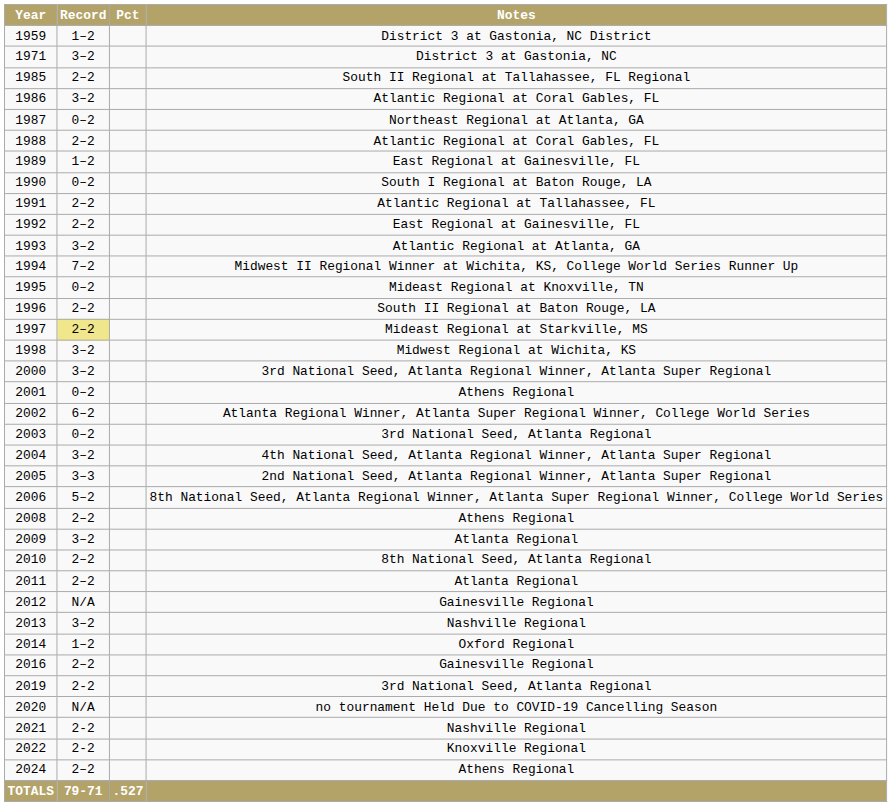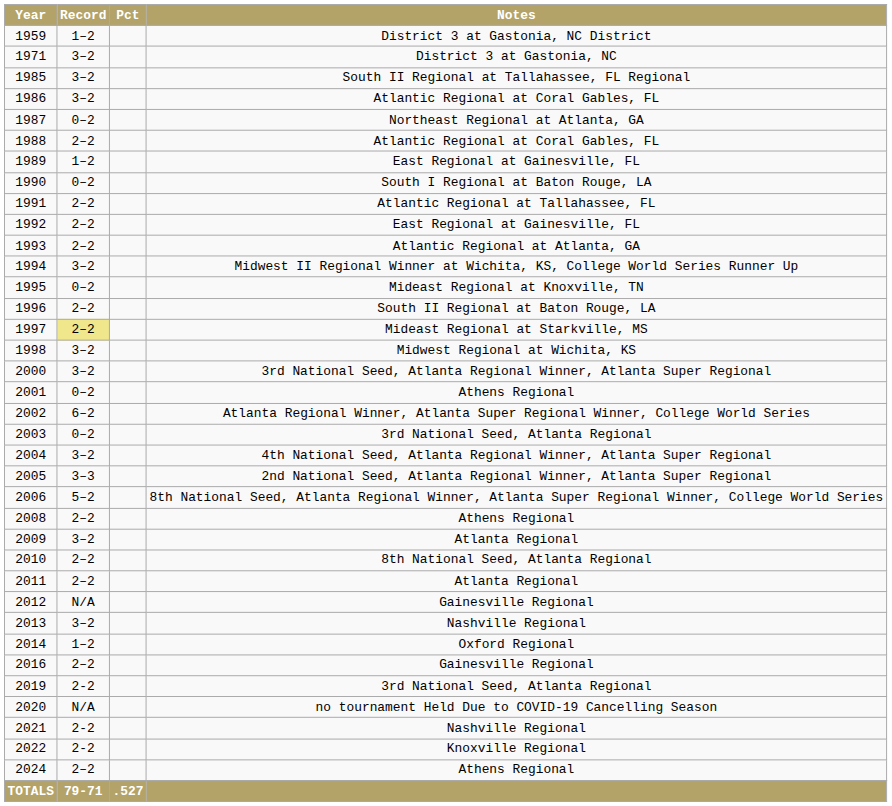1985 | Record: 2–2 -> 3–2
1993 | Record: 3–2 -> 2–2
1994 | Record: 7–2 -> 3–2
